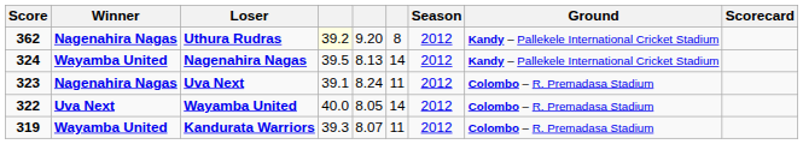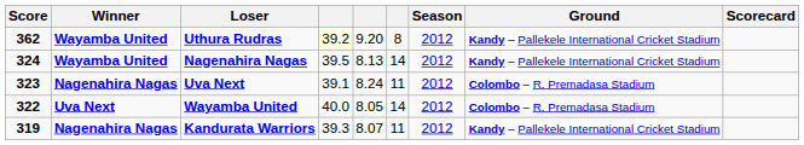Uthura Rudras | Winner: Nagenahira Nagas -> Wayamba United
Kandurata Warriors | Winner: Wayamba United -> Nagenahira Nagas
Kandurata Warriors | Ground: Colombo – R. Premadasa Stadium -> Kandy – Pallekele International Cricket Stadium
